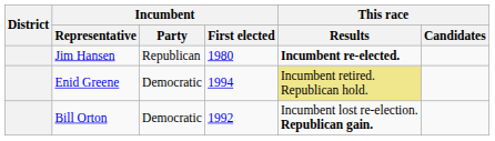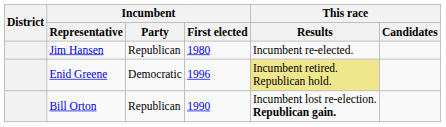Jim Hansen | This race / Results: bold -> normal
Enid Greene | Incumbent / First elected: 1994 -> 1996
Bill Orton | Incumbent / Party: Democratic -> Republican
Bill Orton | Incumbent / First elected: 1992 -> 1990
